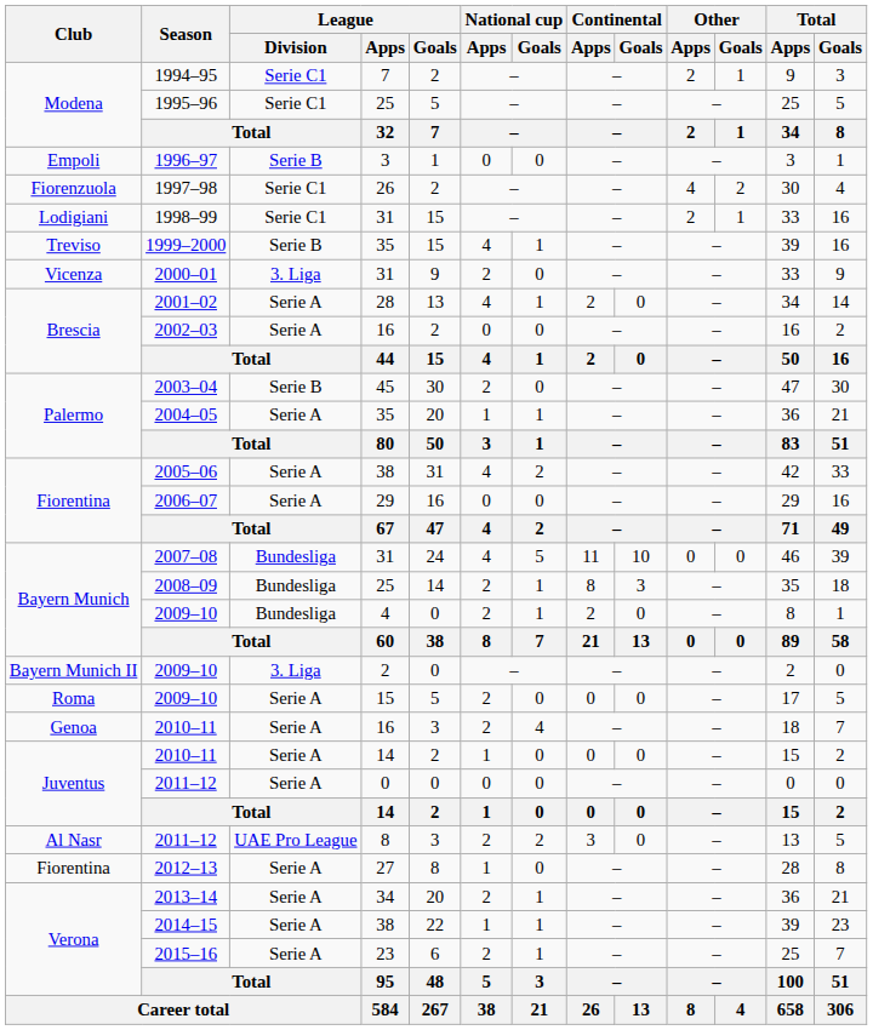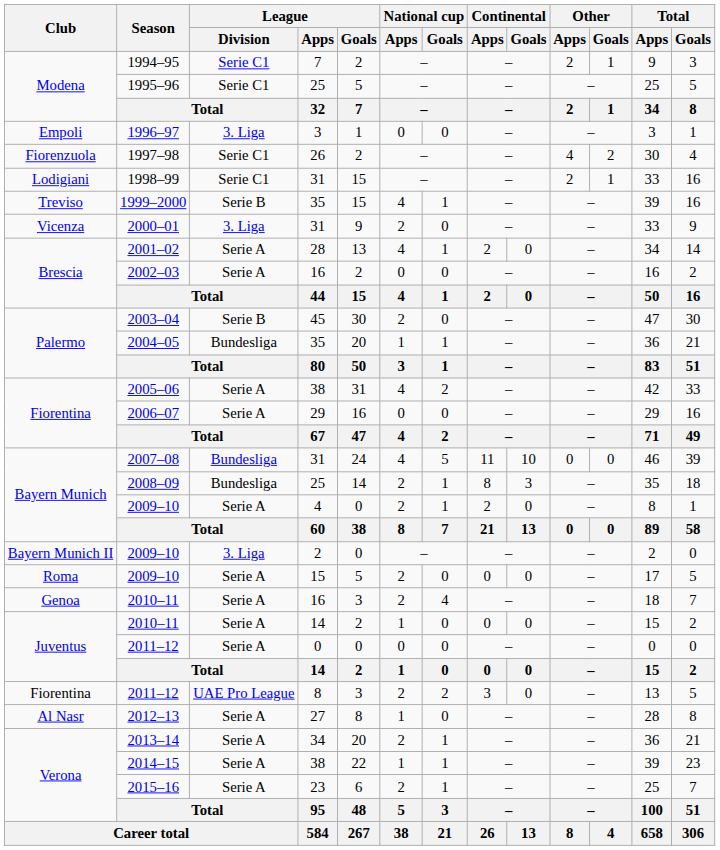1996–97 | League / Division: Serie B -> 3. Liga
2004–05 | League / Division: Serie A -> Bundesliga
2009–10 / 4 | League / Division: Bundesliga -> Serie A
2011–12 / 8 | Club: Al Nasr -> Fiorentina
2012–13 | Club: Fiorentina -> Al Nasr
